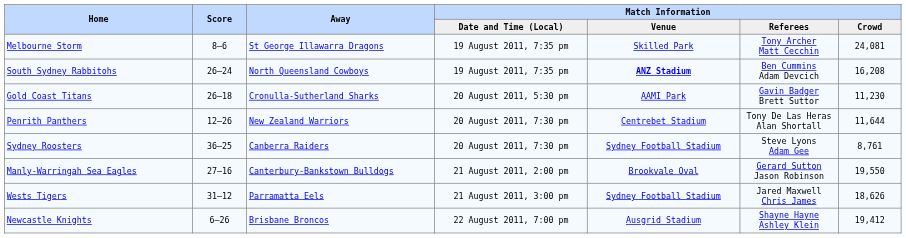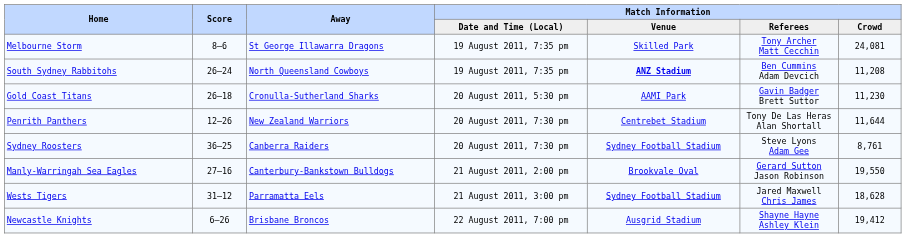South Sydney Rabbitohs | Match Information / Crowd: 16,208 -> 11,208
Wests Tigers | Match Information / Crowd: 18,626 -> 18,628
